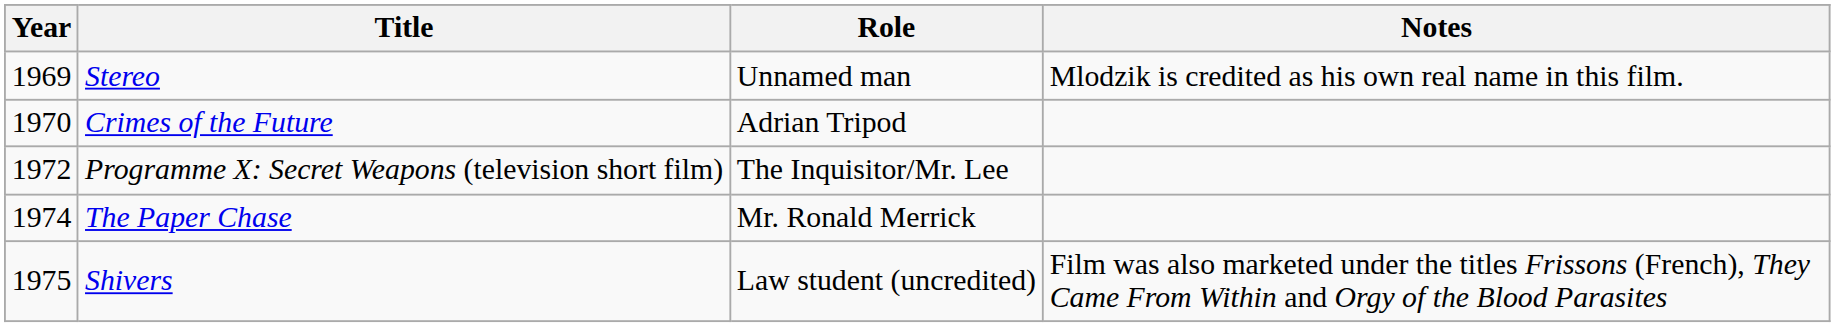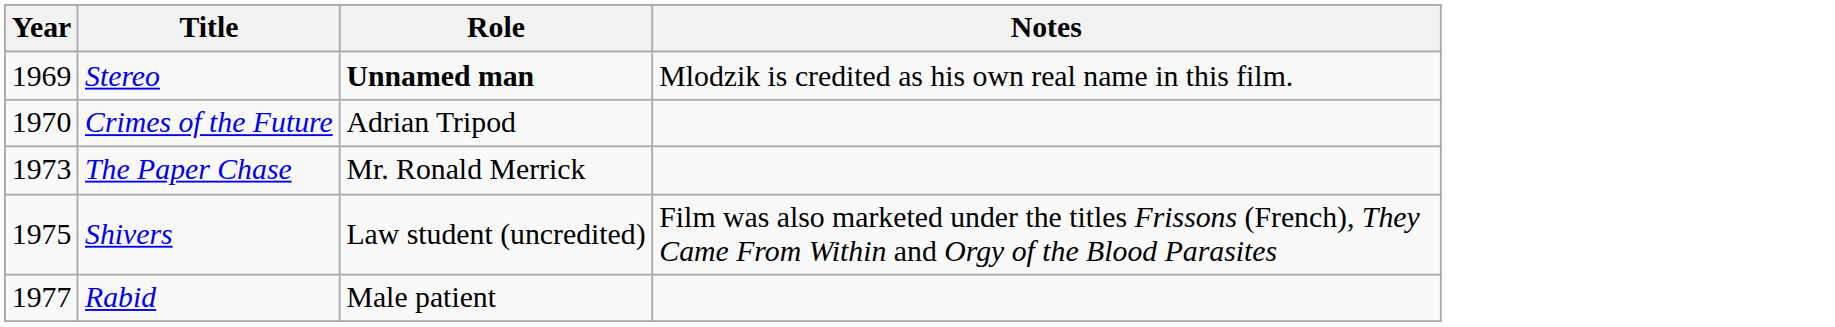Stereo | Role: normal -> bold
- row: 1972 | Programme X: Secret Weapons (television short film) | The Inquisitor/Mr. Lee
The Paper Chase | Year: 1974 -> 1973
+ row: 1977 | Rabid | Male patient
